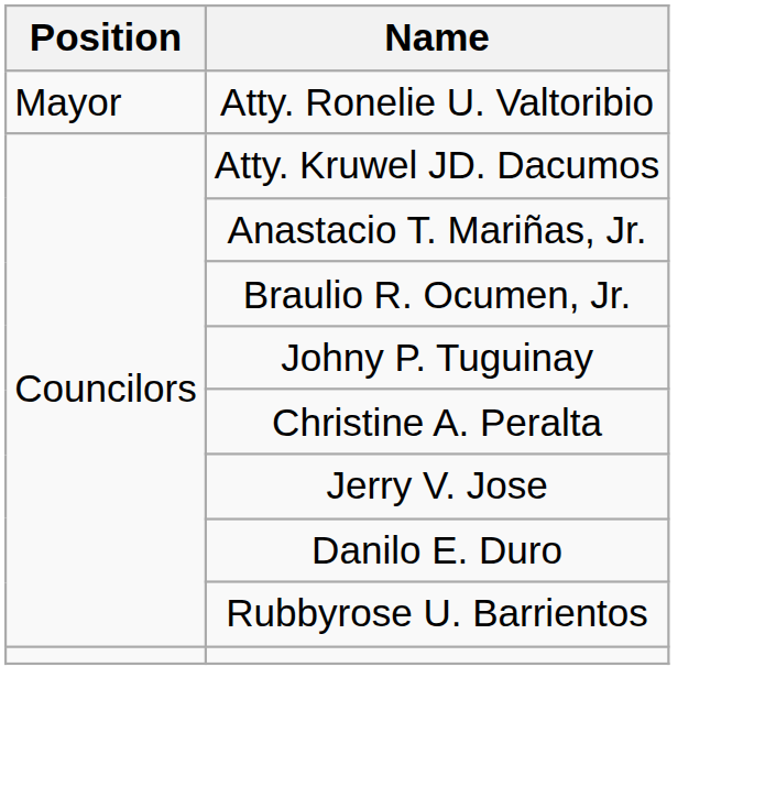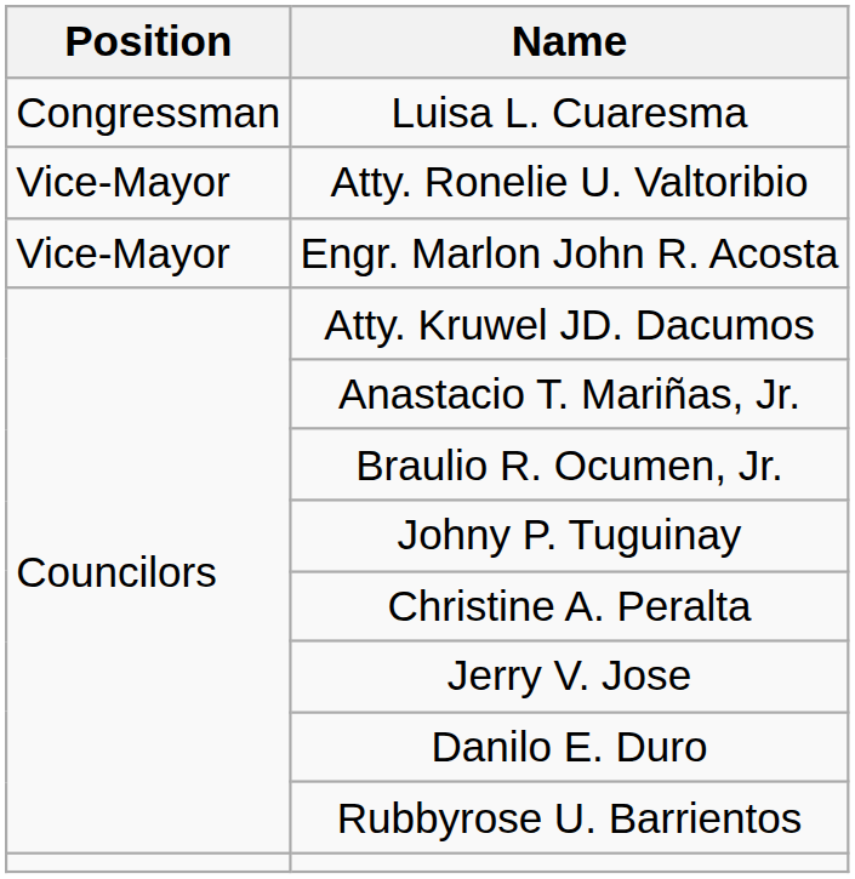+ row: Congressman | Luisa L. Cuaresma
Atty. Ronelie U. Valtoribio | Position: Mayor -> Vice-Mayor
+ row: Vice-Mayor | Engr. Marlon John R. Acosta
